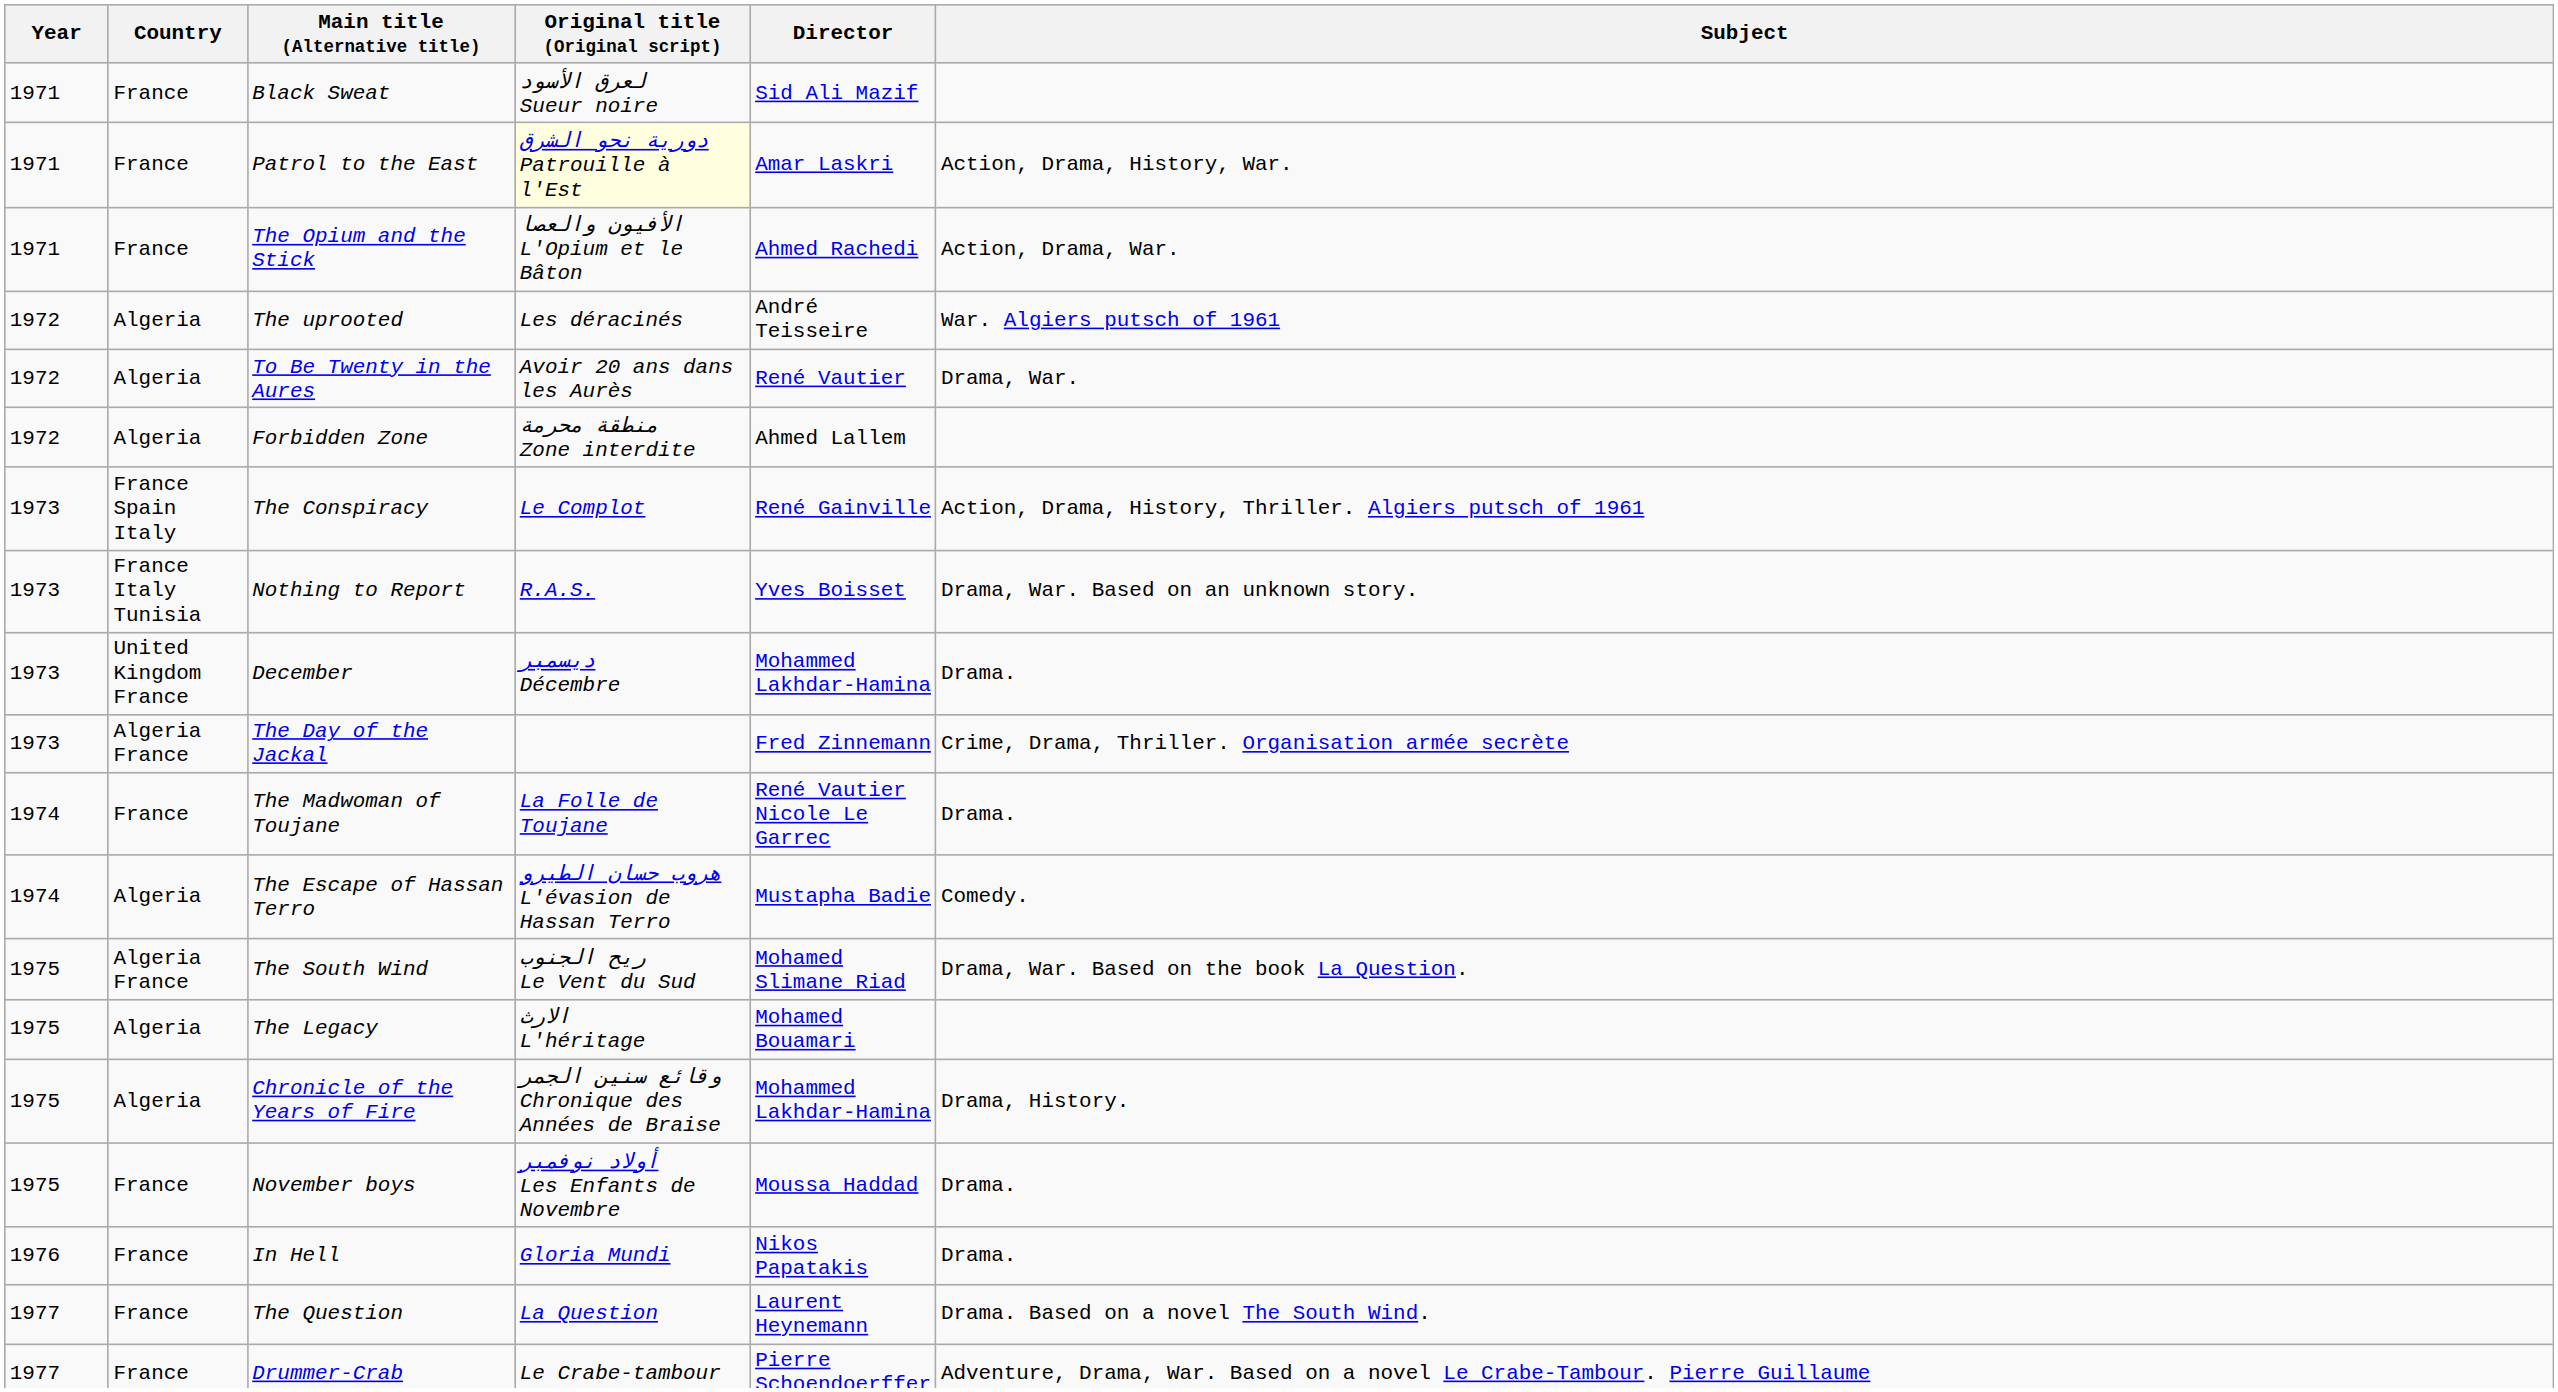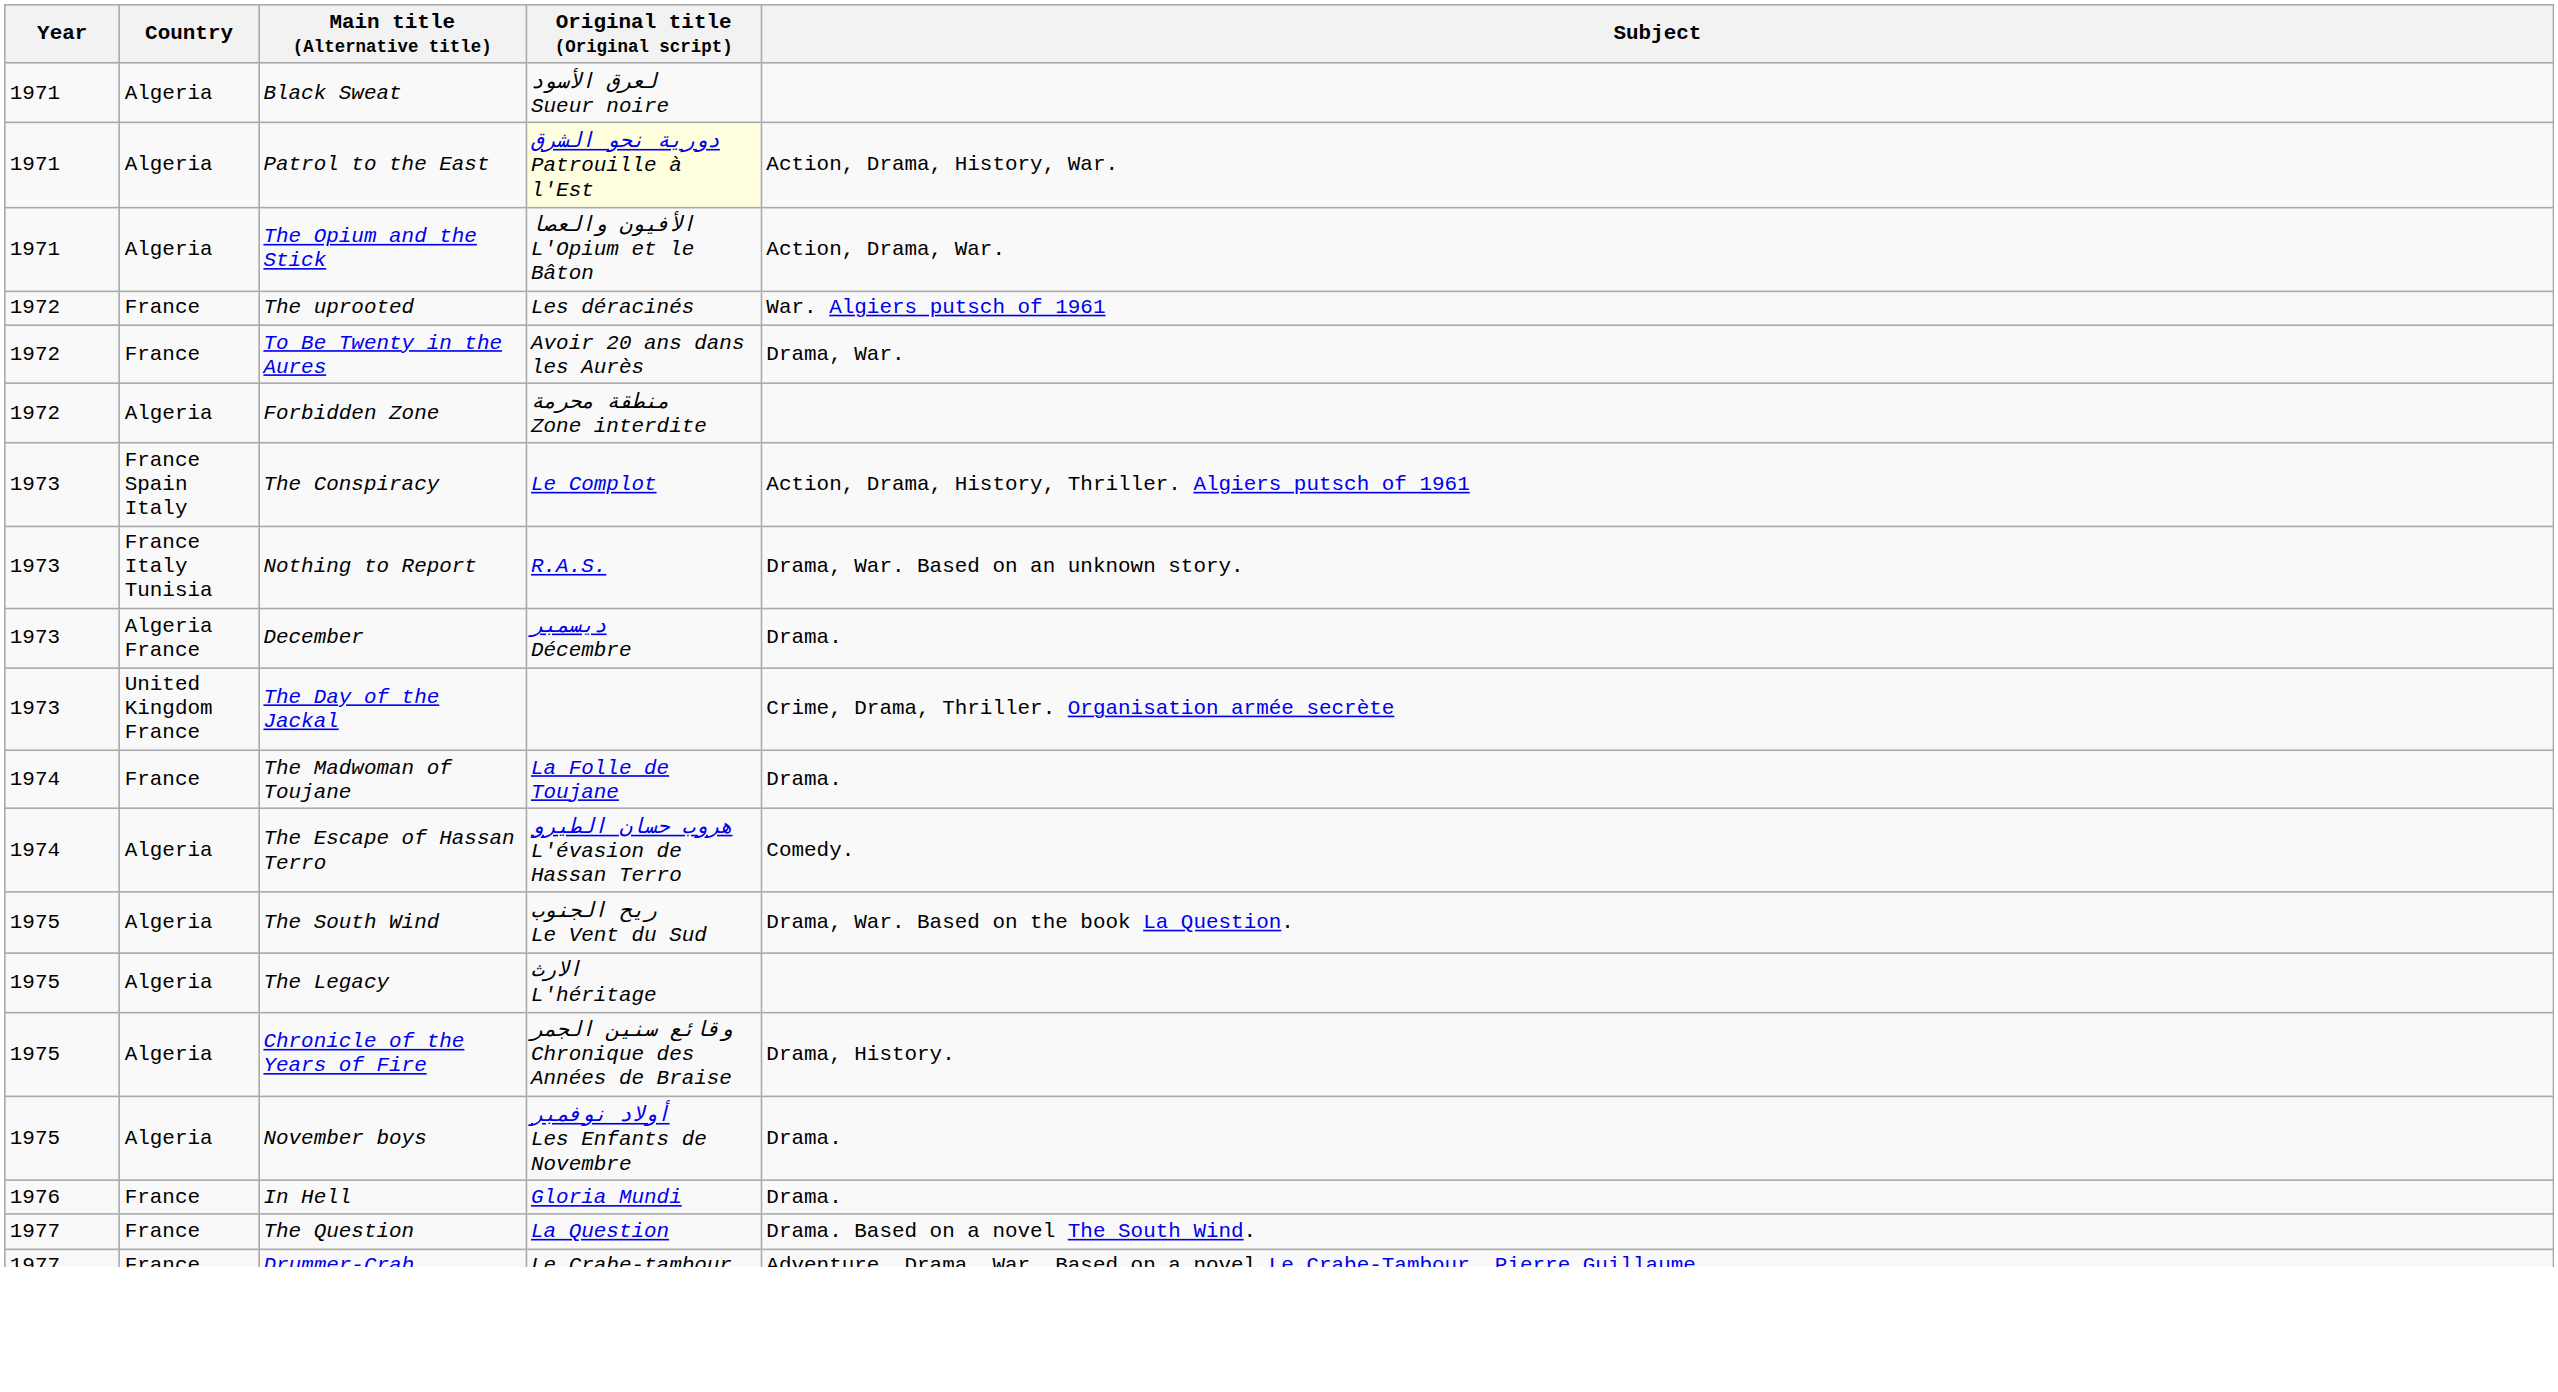- column: Director | Sid Ali Mazif | Amar Laskri | Ahmed Rachedi | André Teisseire | René Vautier | Ahmed Lallem | René Gainville | Yves Boisset | Mohammed Lakhdar-Hamina | Fred Zinnemann | René Vautier Nicole Le Garrec | Mustapha Badie | Mohamed Slimane Riad | Mohamed Bouamari | Mohammed Lakhdar-Hamina | Moussa Haddad | Nikos Papatakis | Laurent Heynemann | Pierre Schoendoerffer
Black Sweat | Country: France -> Algeria
Patrol to the East | Country: France -> Algeria
The Opium and the Stick | Country: France -> Algeria
The uprooted | Country: Algeria -> France
To Be Twenty in the Aures | Country: Algeria -> France
December | Country: United Kingdom France -> Algeria France
The Day of the Jackal | Country: Algeria France -> United Kingdom France
The South Wind | Country: Algeria France -> Algeria
November boys | Country: France -> Algeria
